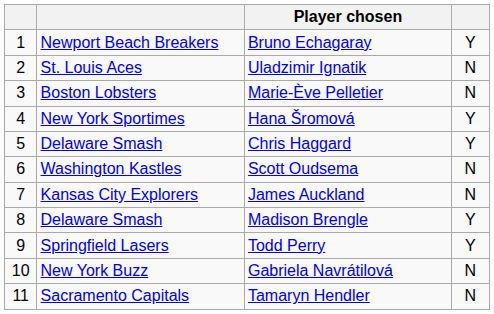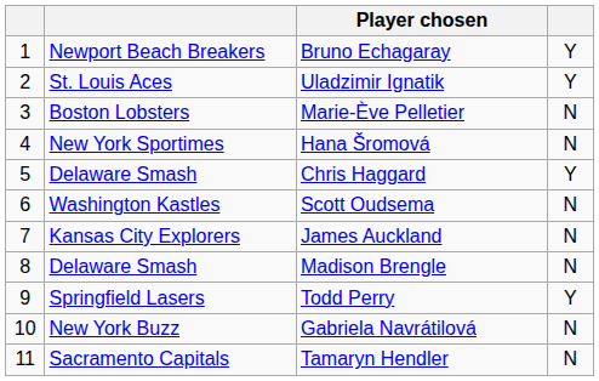Uladzimir Ignatik | column 4: N -> Y
Hana Šromová | column 4: Y -> N
Madison Brengle | column 4: Y -> N
